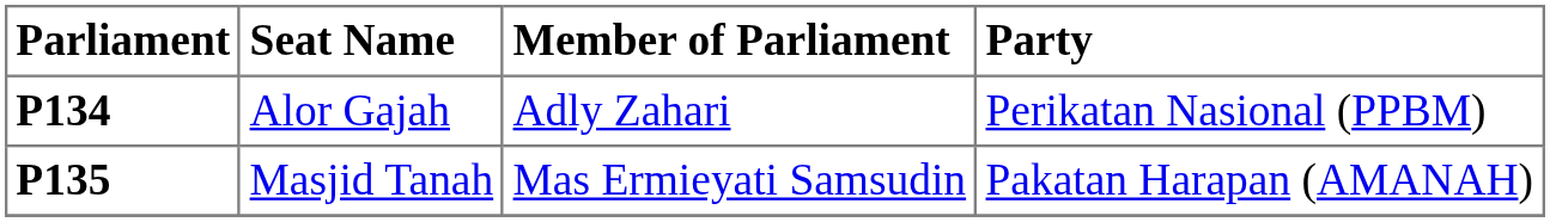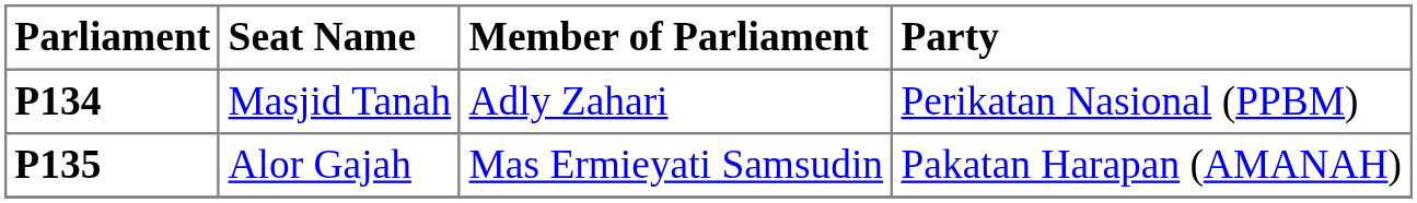P134 | Seat Name: Alor Gajah -> Masjid Tanah
P135 | Seat Name: Masjid Tanah -> Alor Gajah
